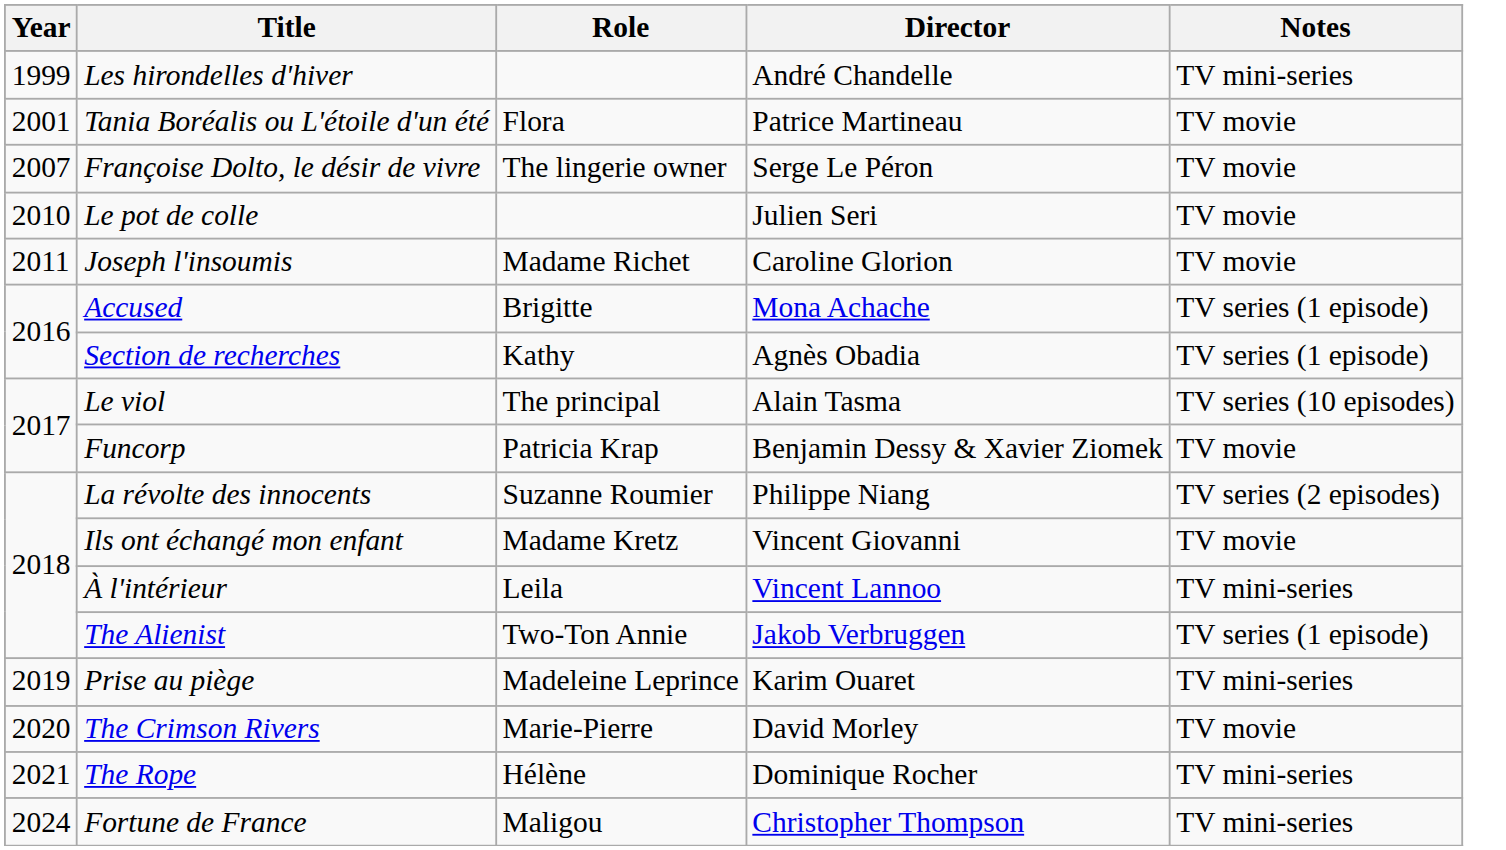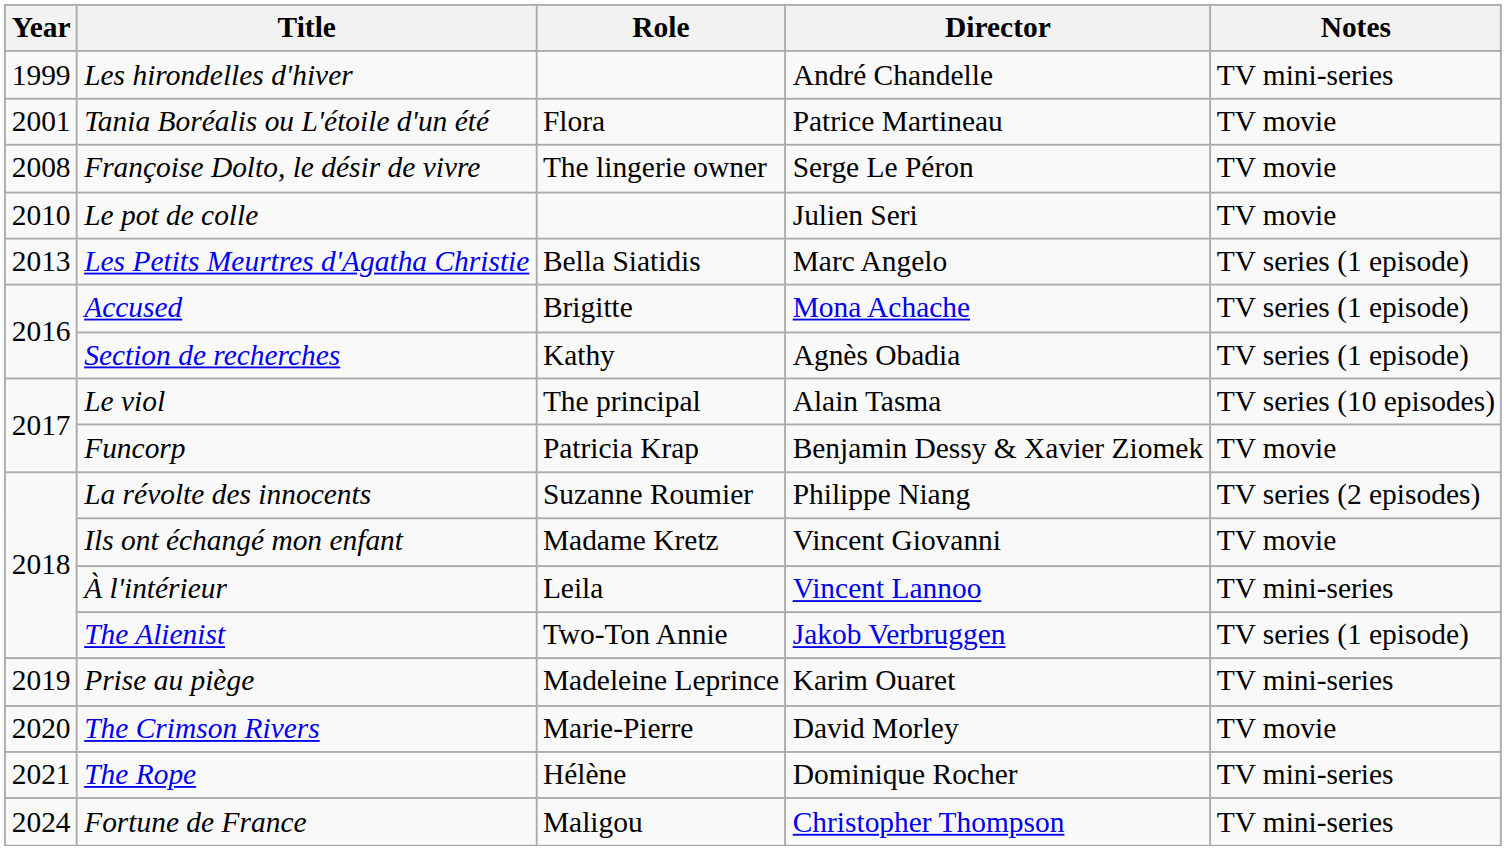Françoise Dolto, le désir de vivre | Year: 2007 -> 2008
- row: 2011 | Joseph l'insoumis | Madame Richet | Caroline Glorion | TV movie
+ row: 2013 | Les Petits Meurtres d'Agatha Christie | Bella Siatidis | Marc Angelo | TV series (1 episode)
